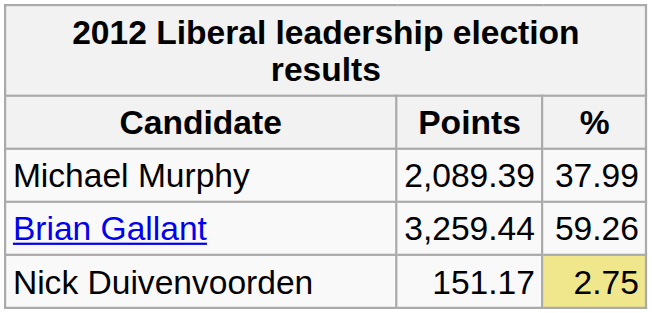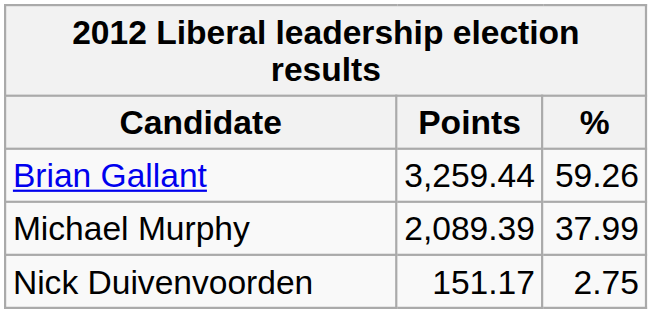rows swapped: Brian Gallant <-> Michael Murphy
Nick Duivenvoorden | %: khaki background -> no background
